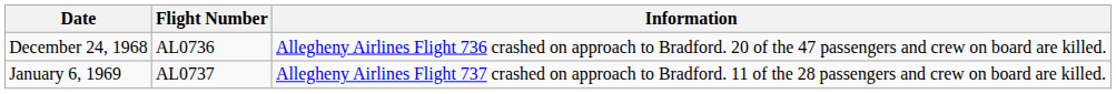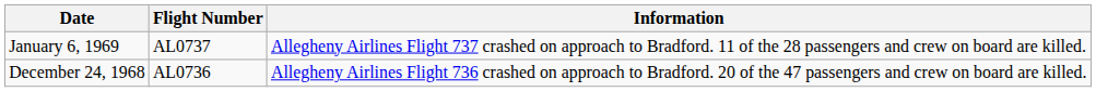rows swapped: December 24, 1968 <-> January 6, 1969
